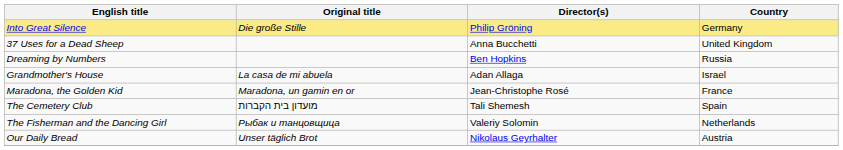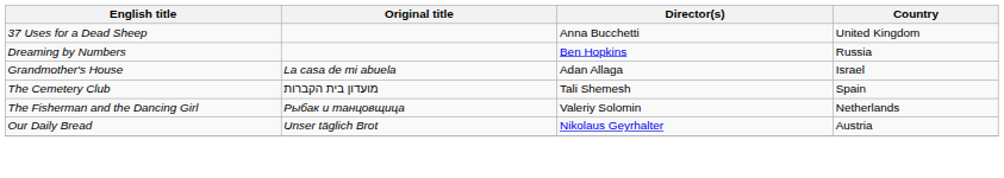- row: Into Great Silence | Die große Stille | Philip Gröning | Germany
- row: Maradona, the Golden Kid | Maradona, un gamin en or | Jean-Christophe Rosé | France
